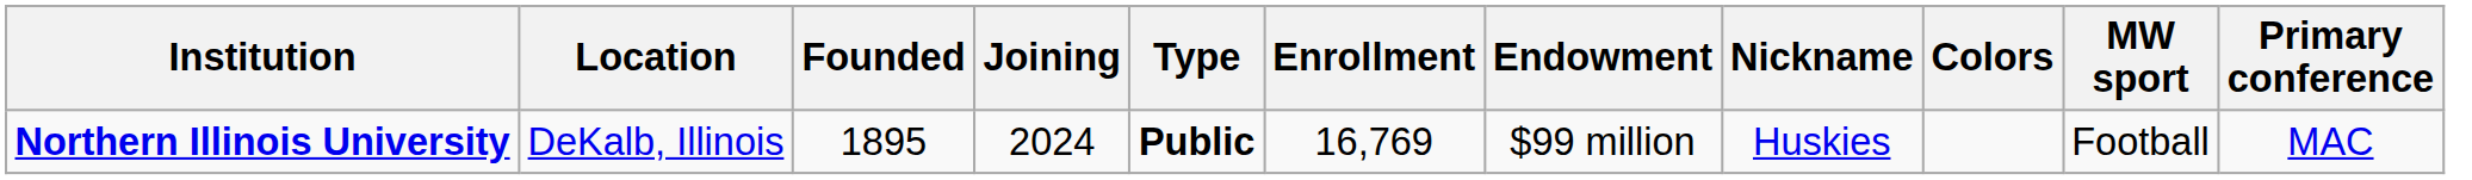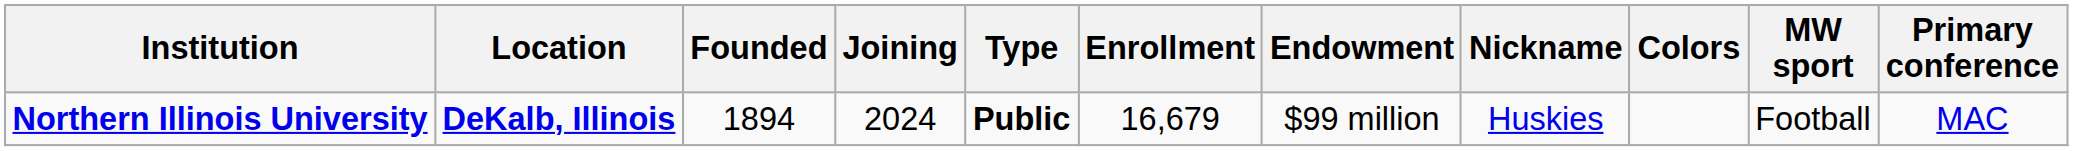Northern Illinois University | Location: normal -> bold
Northern Illinois University | Founded: 1895 -> 1894
Northern Illinois University | Enrollment: 16,769 -> 16,679
